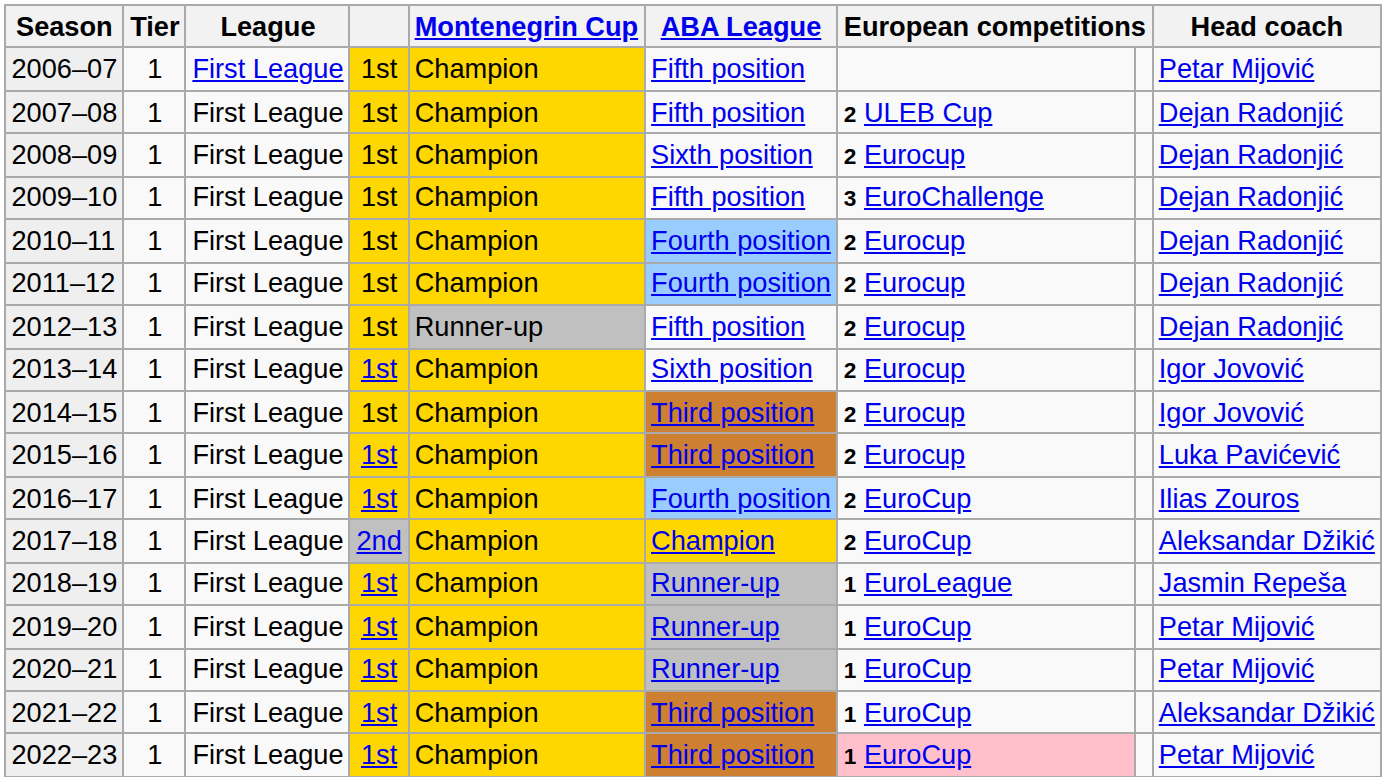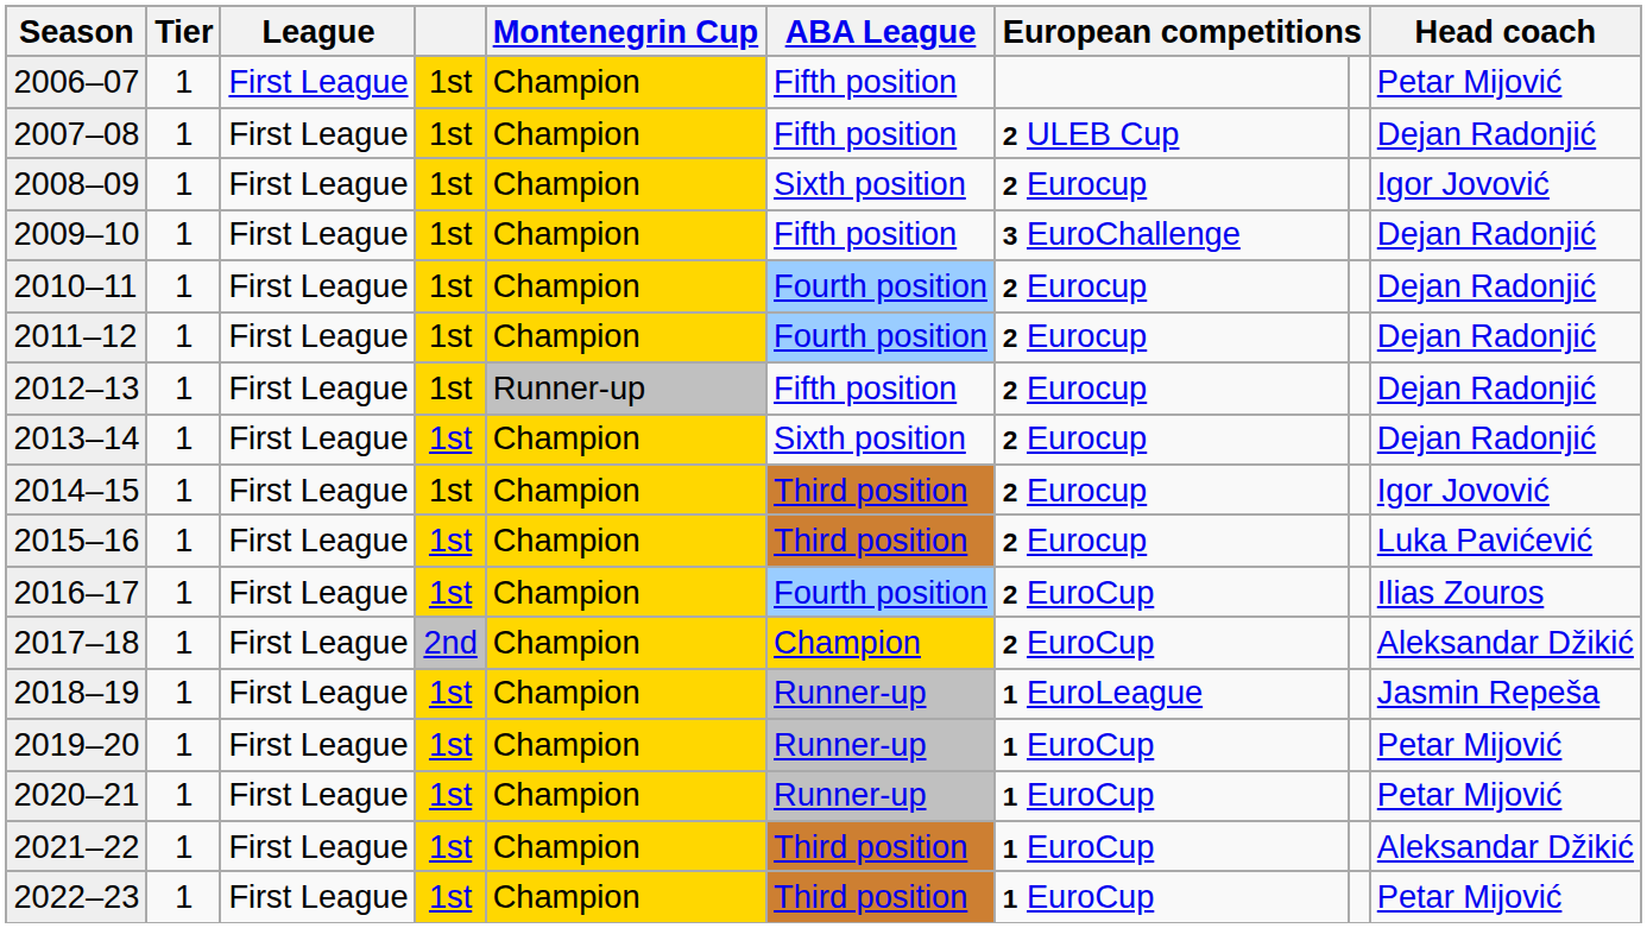2008–09 | Head coach: Dejan Radonjić -> Igor Jovović
2013–14 | Head coach: Igor Jovović -> Dejan Radonjić
2022–23 | column 7: pink background -> no background
